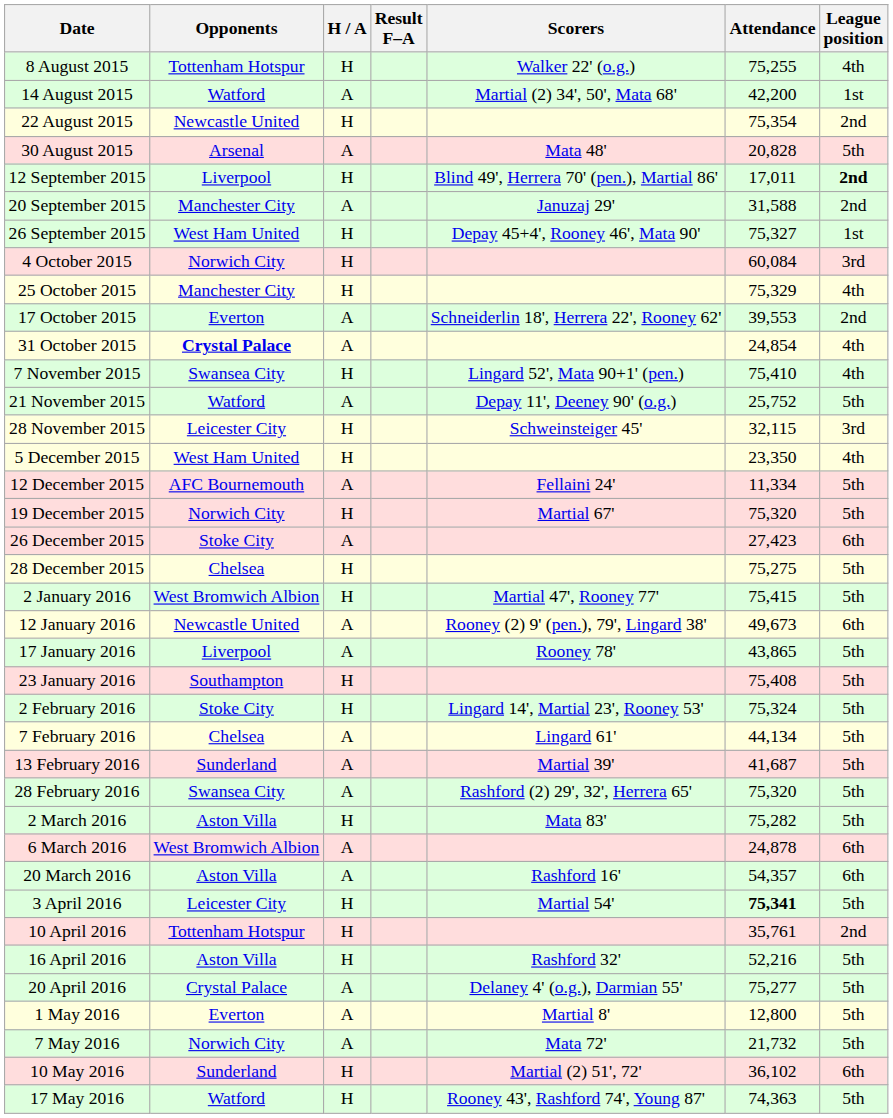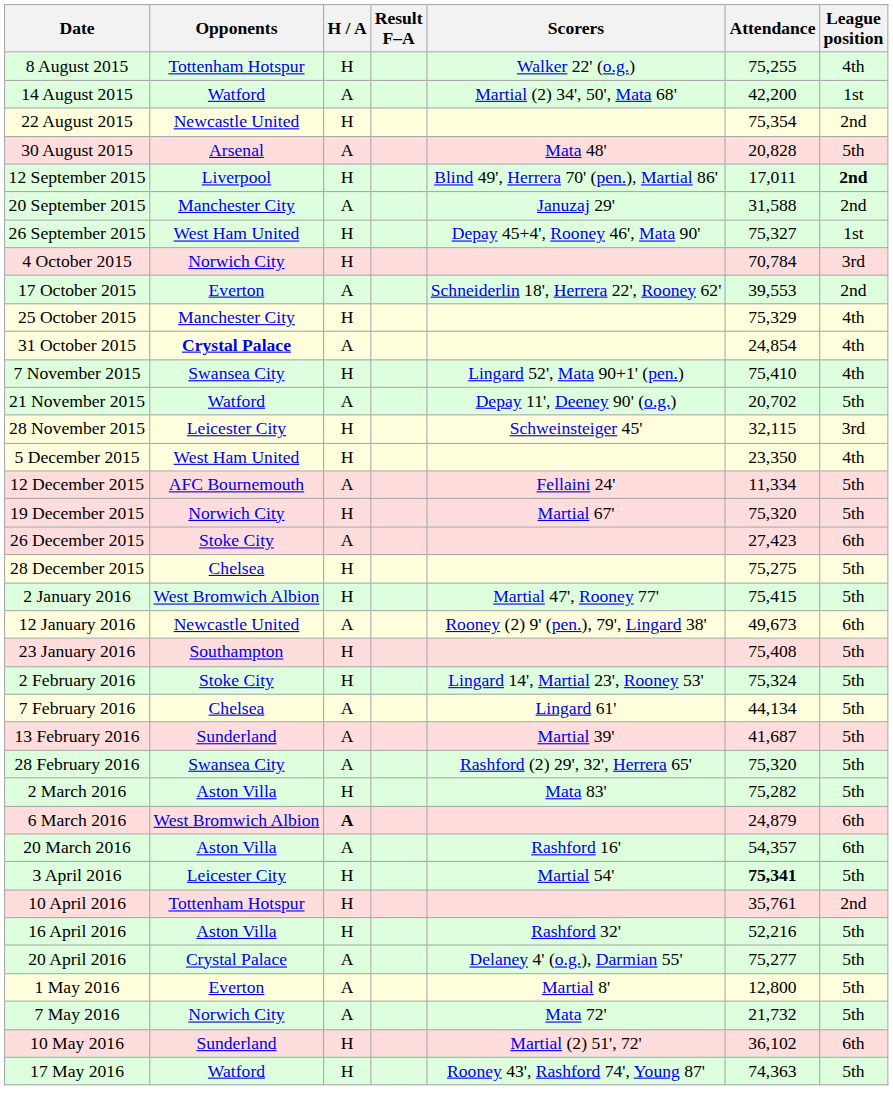4 October 2015 | Attendance: 60,084 -> 70,784
rows swapped: 17 October 2015 <-> 25 October 2015
21 November 2015 | Attendance: 25,752 -> 20,702
- row: 17 January 2016 | Liverpool | A | Rooney 78' | 43,865 | 5th
6 March 2016 | H / A: normal -> bold
6 March 2016 | Attendance: 24,878 -> 24,879
